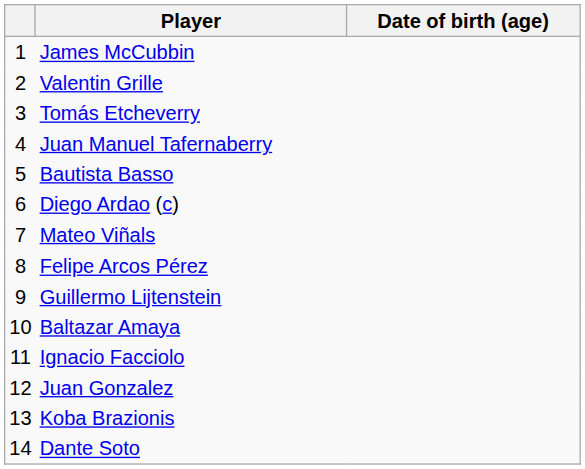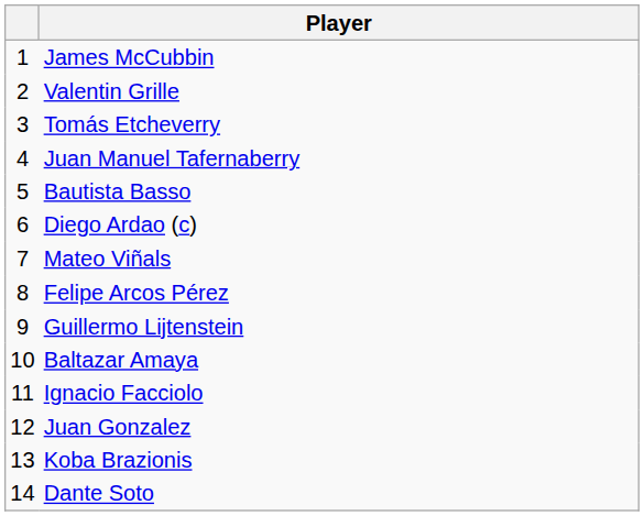- column: Date of birth (age)
